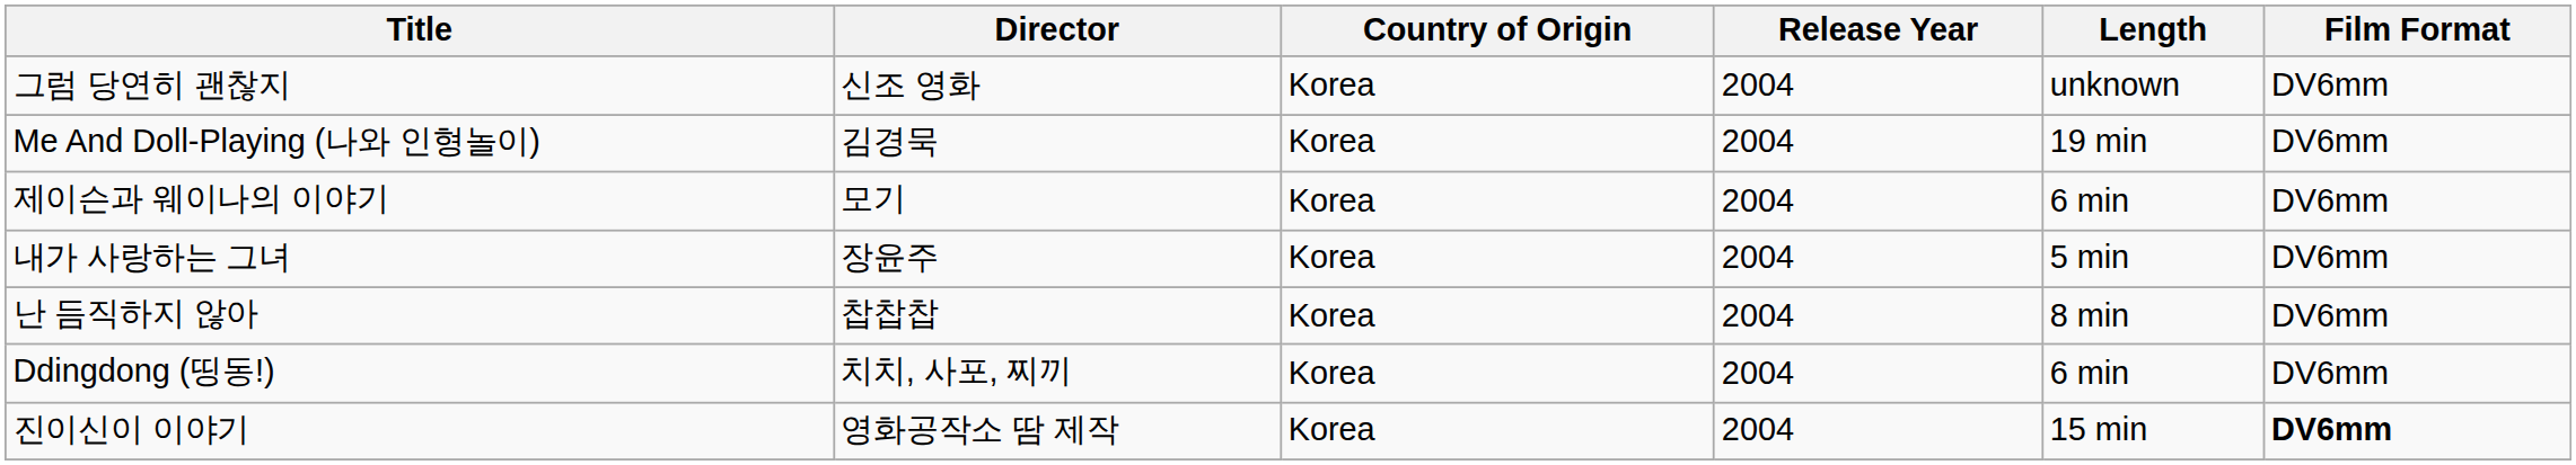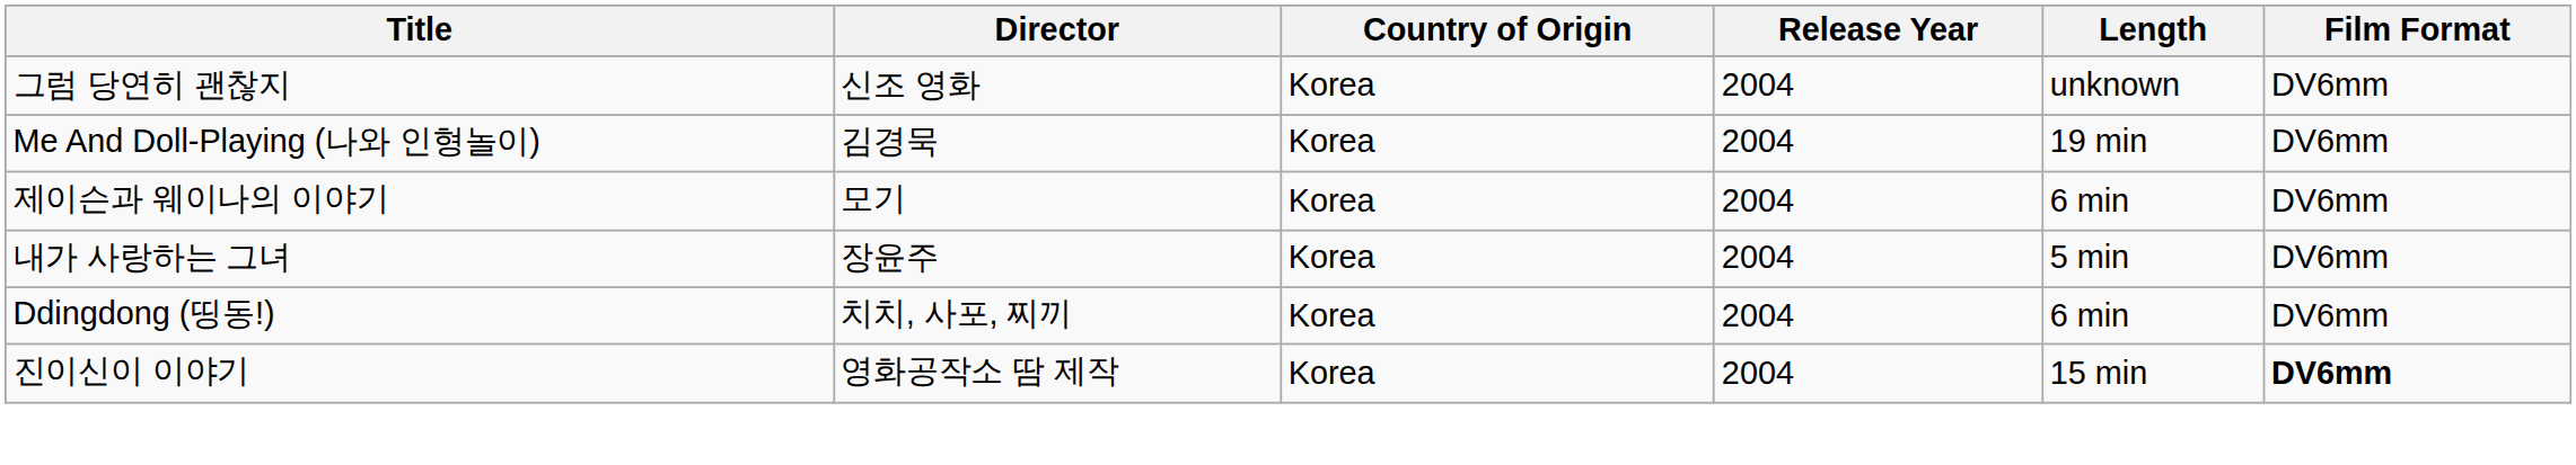- row: 난 듬직하지 않아 | 찹찹찹 | Korea | 2004 | 8 min | DV6mm
